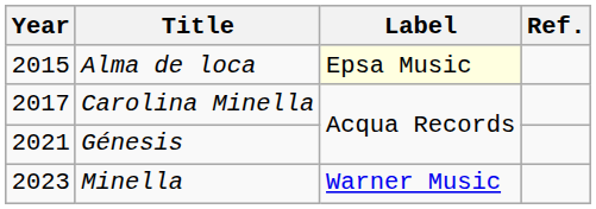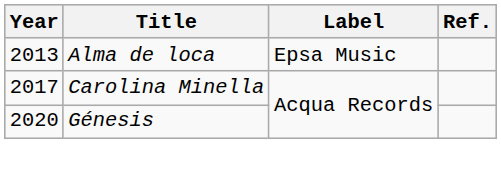Alma de loca | Year: 2015 -> 2013
Alma de loca | Label: lightyellow background -> no background
Génesis | Year: 2021 -> 2020
- row: 2023 | Minella | Warner Music
